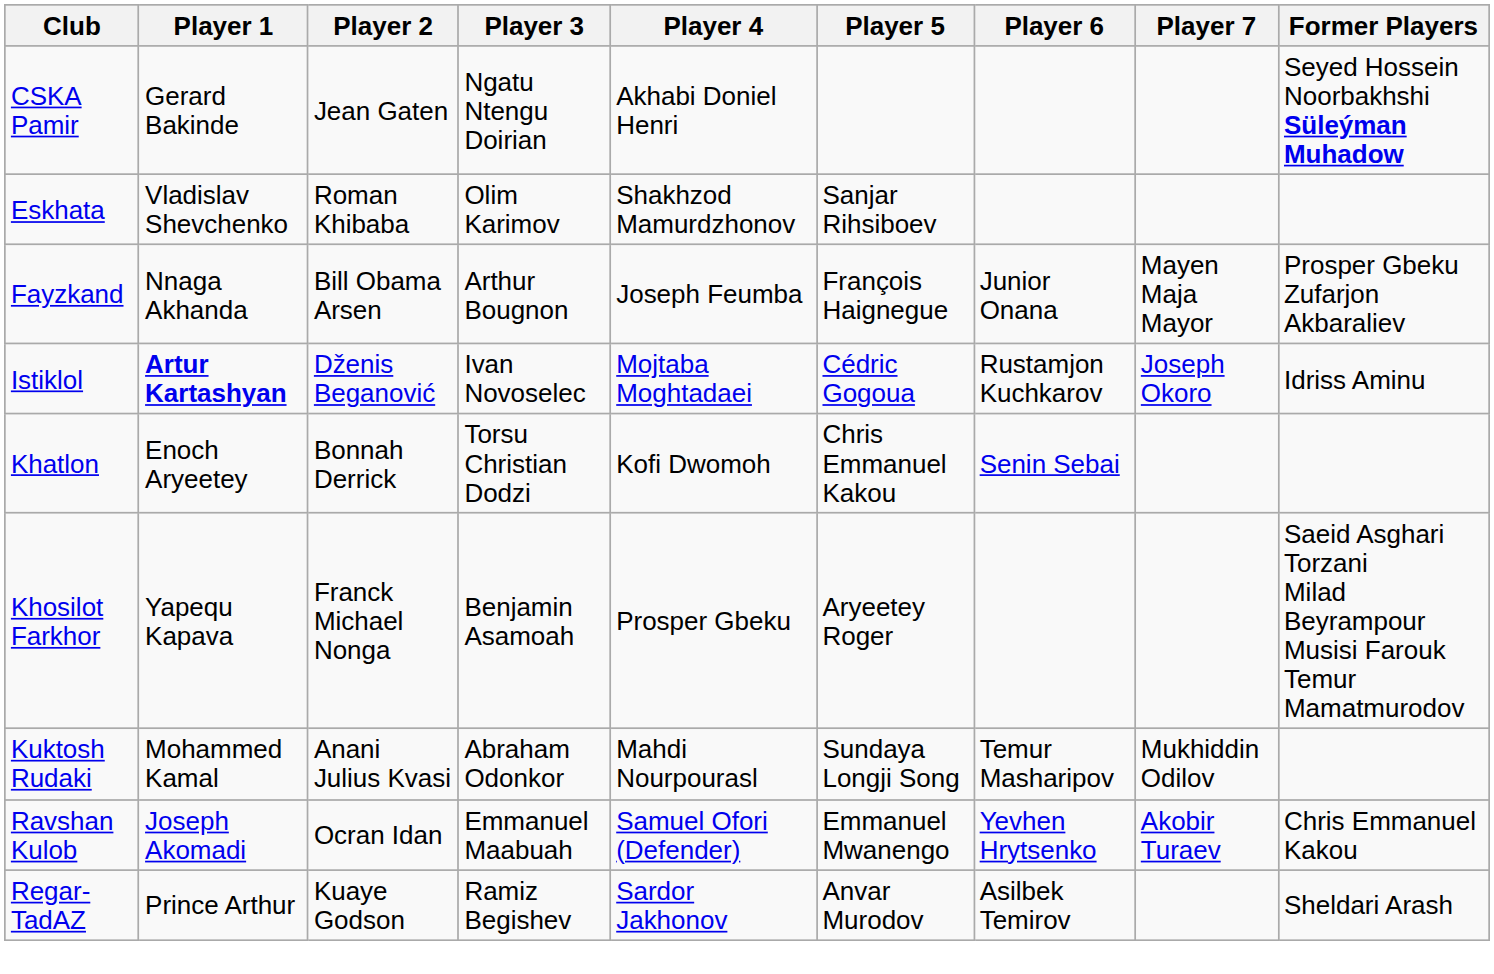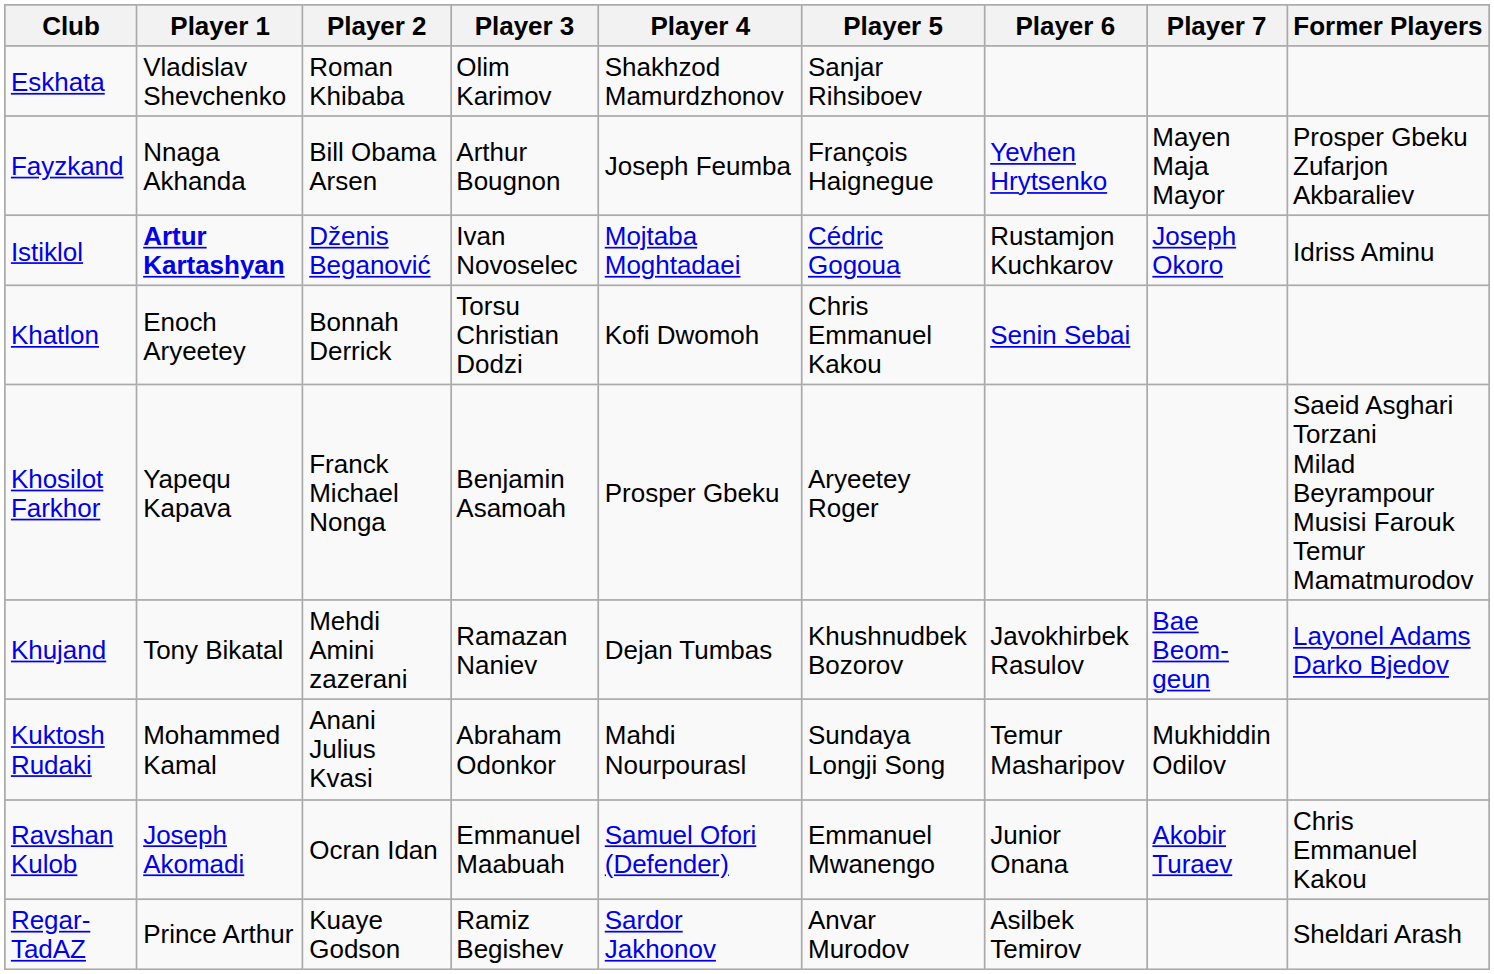- row: CSKA Pamir | Gerard Bakinde | Jean Gaten | Ngatu Ntengu Doirian | Akhabi Doniel Henri | Seyed Hossein Noorbakhshi Süleýman Muhadow
Fayzkand | Player 6: Junior Onana -> Yevhen Hrytsenko
+ row: Khujand | Tony Bikatal | Mehdi Amini zazerani | Ramazan Naniev | Dejan Tumbas | Khushnudbek Bozorov | Javokhirbek Rasulov | Bae Beom-geun | Layonel Adams Darko Bjedov
Ravshan Kulob | Player 6: Yevhen Hrytsenko -> Junior Onana
